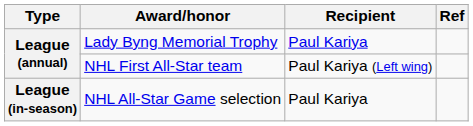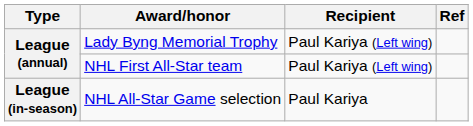Lady Byng Memorial Trophy | Recipient: Paul Kariya -> Paul Kariya (Left wing)
